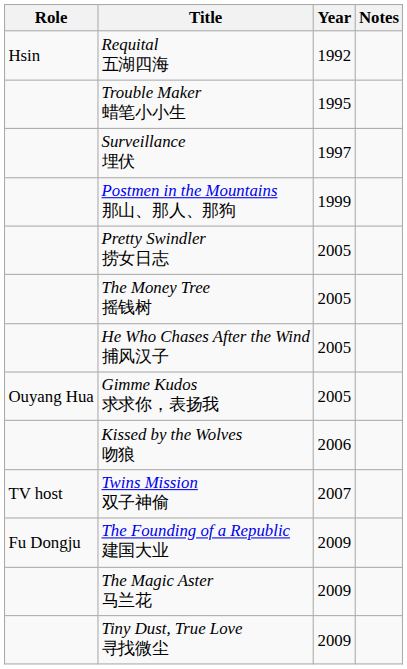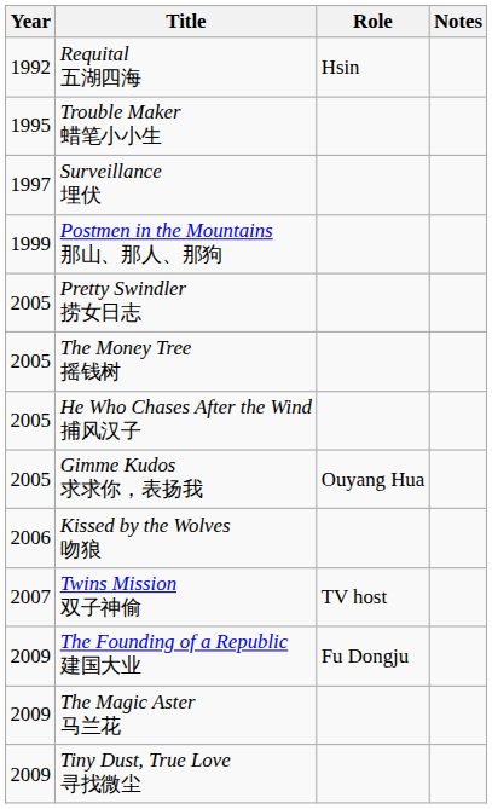columns swapped: Year <-> Role
